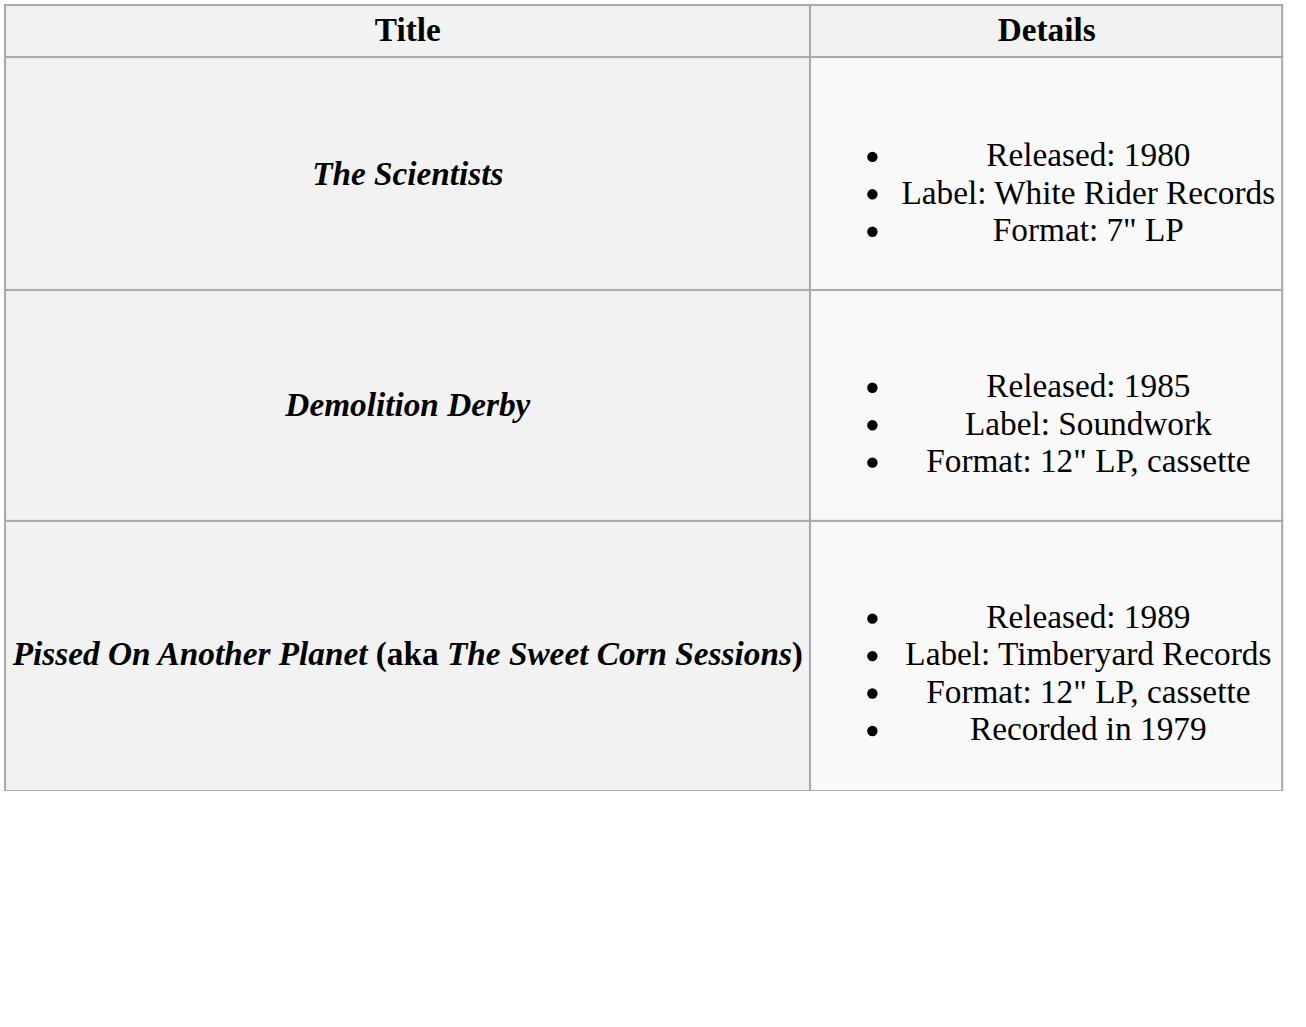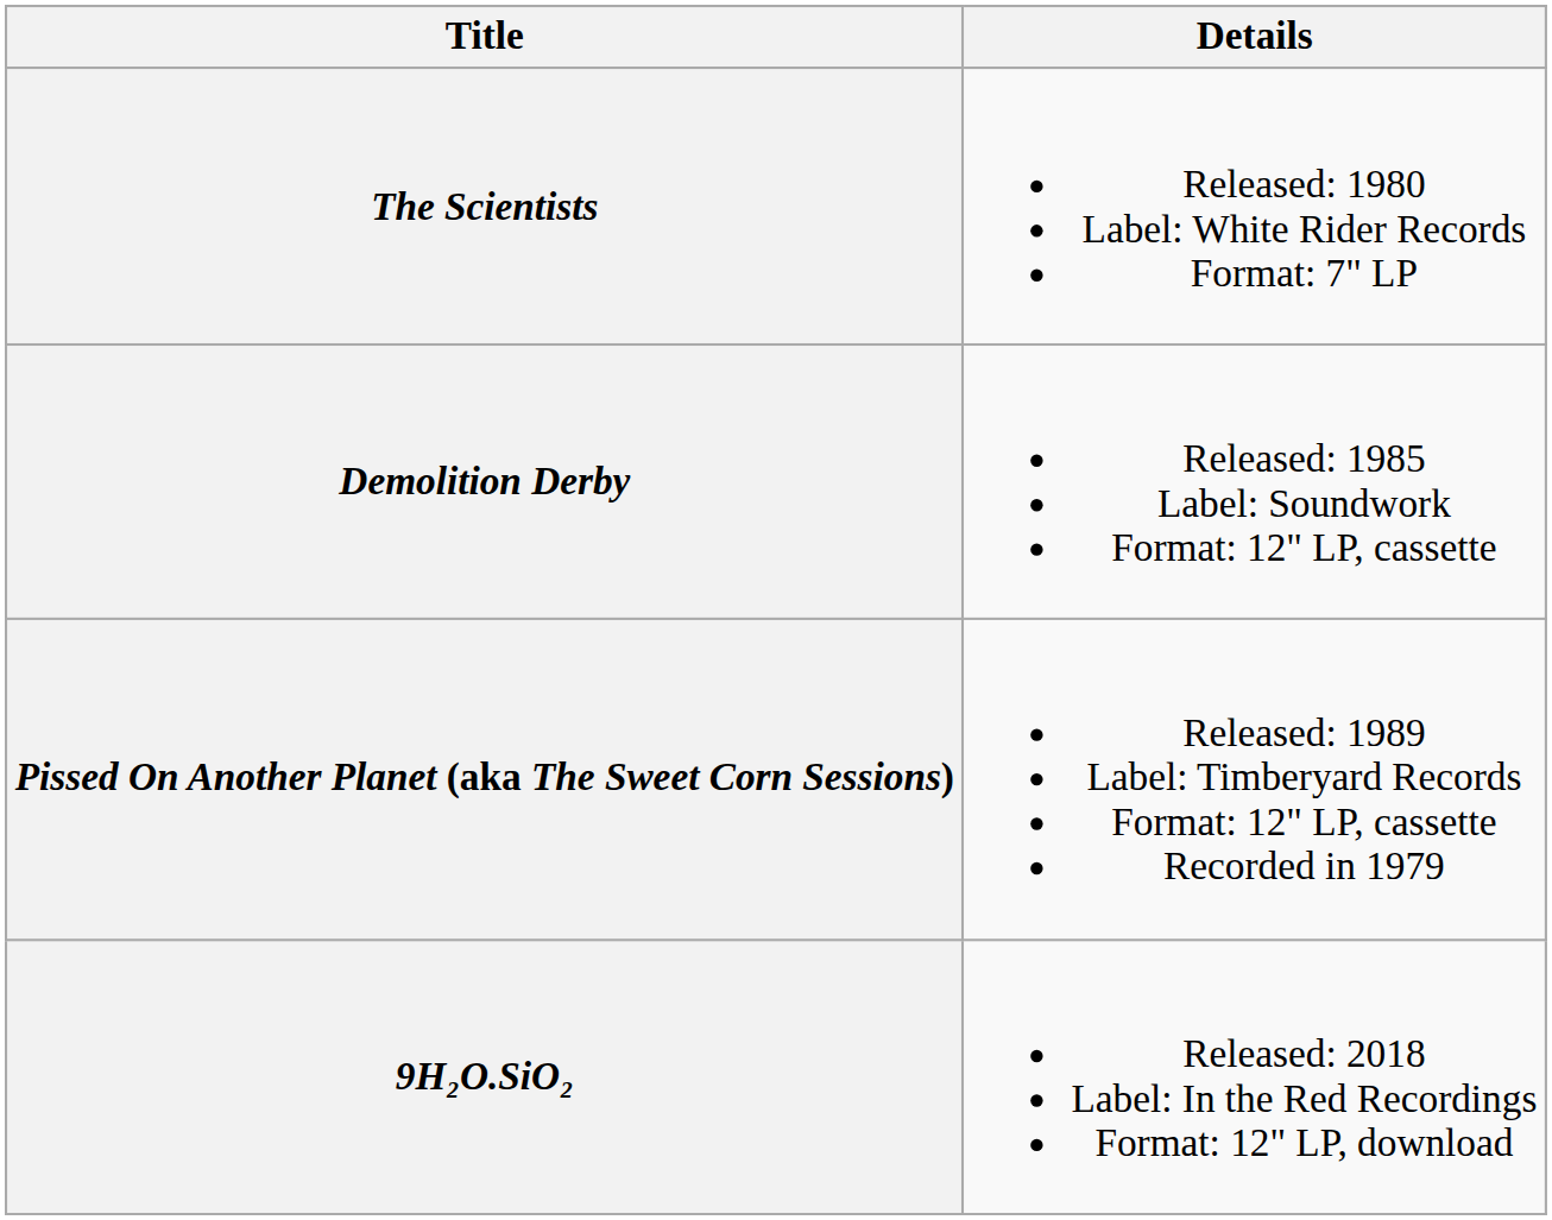+ row: 9H₂O.SiO₂ | Released: 2018 Label: In the Red Recordings Format: 12" LP, download
